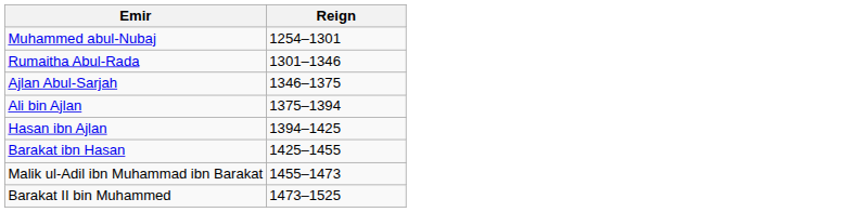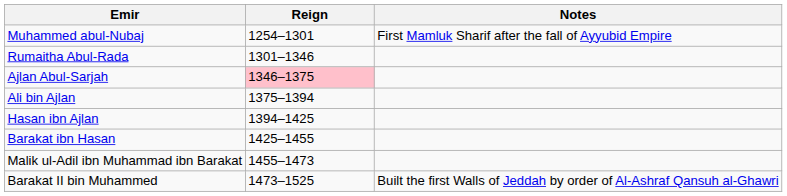+ column: Notes | First Mamluk Sharif after the fall of Ayyubid Empire | Built the first Walls of Jeddah by order of Al-Ashraf Qansuh al-Ghawri
Ajlan Abul-Sarjah | Reign: no background -> pink background
